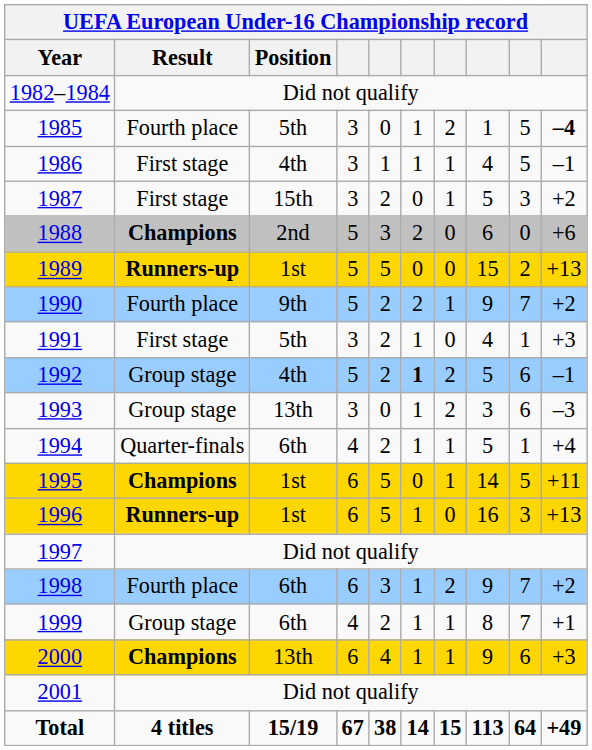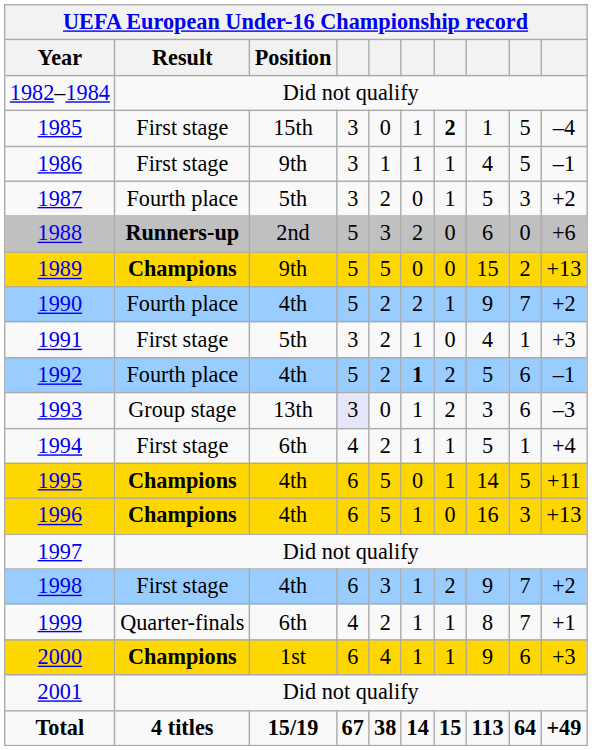1985 | Result: Fourth place -> First stage
1985 | Position: 5th -> 15th
1985 | column 7: normal -> bold
1985 | column 10: bold -> normal
1986 | Position: 4th -> 9th
1987 | Result: First stage -> Fourth place
1987 | Position: 15th -> 5th
1988 | Result: Champions -> Runners-up
1989 | Result: Runners-up -> Champions
1989 | Position: 1st -> 9th
1990 | Position: 9th -> 4th
1992 | Result: Group stage -> Fourth place
1993 | column 4: no background -> lavender background
1994 | Result: Quarter-finals -> First stage
1995 | Position: 1st -> 4th
1996 | Result: Runners-up -> Champions
1996 | Position: 1st -> 4th
1998 | Result: Fourth place -> First stage
1998 | Position: 6th -> 4th
1999 | Result: Group stage -> Quarter-finals
2000 | Position: 13th -> 1st
